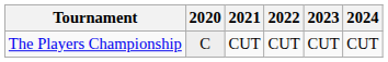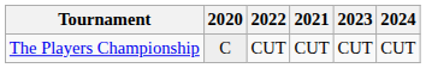columns swapped: 2021 <-> 2022
